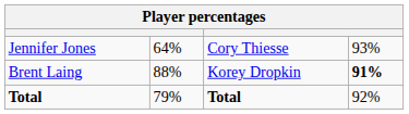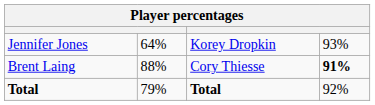Jennifer Jones | column 3: Cory Thiesse -> Korey Dropkin
Brent Laing | column 3: Korey Dropkin -> Cory Thiesse
